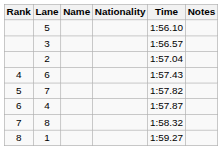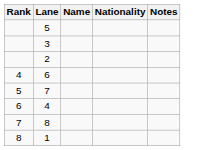- column: Time | 1:56.10 | 1:56.57 | 1:57.04 | 1:57.43 | 1:57.82 | 1:57.87 | 1:58.32 | 1:59.27
